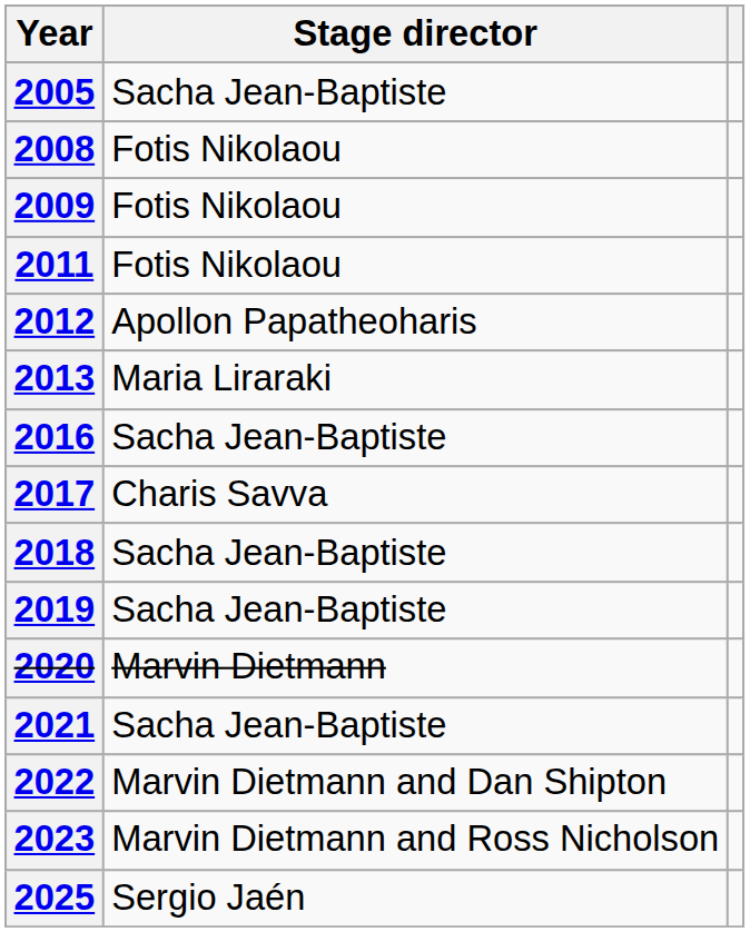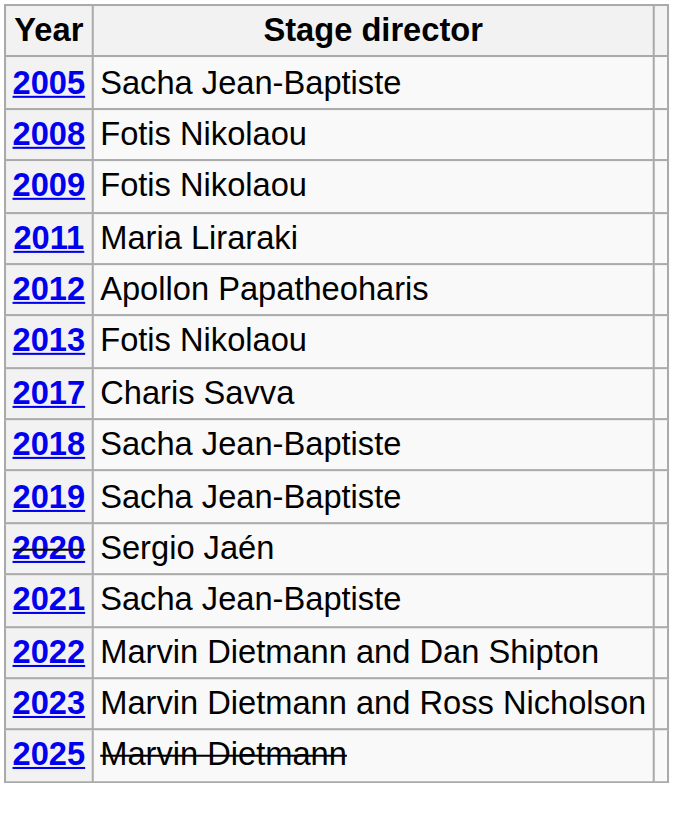2011 | Stage director: Fotis Nikolaou -> Maria Liraraki
2013 | Stage director: Maria Liraraki -> Fotis Nikolaou
- row: 2016 | Sacha Jean-Baptiste
2020 | Stage director: Marvin Dietmann -> Sergio Jaén
2025 | Stage director: Sergio Jaén -> Marvin Dietmann
